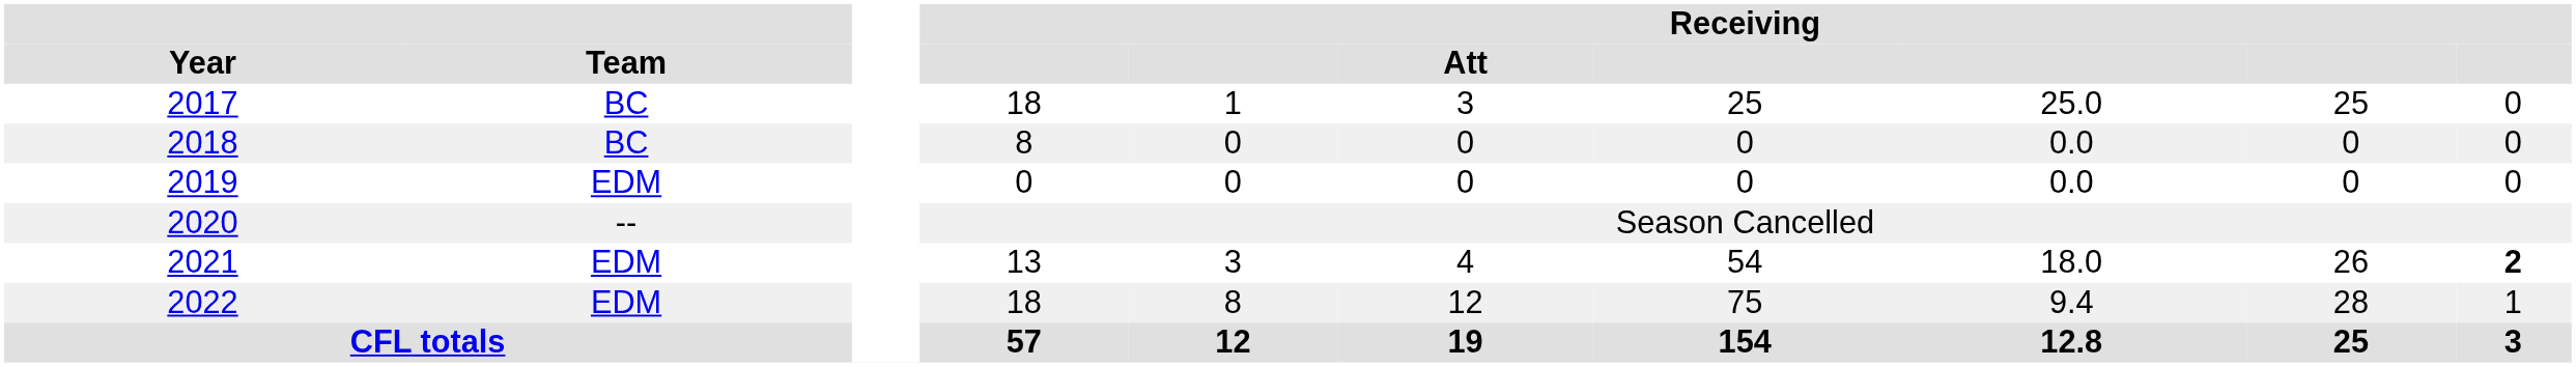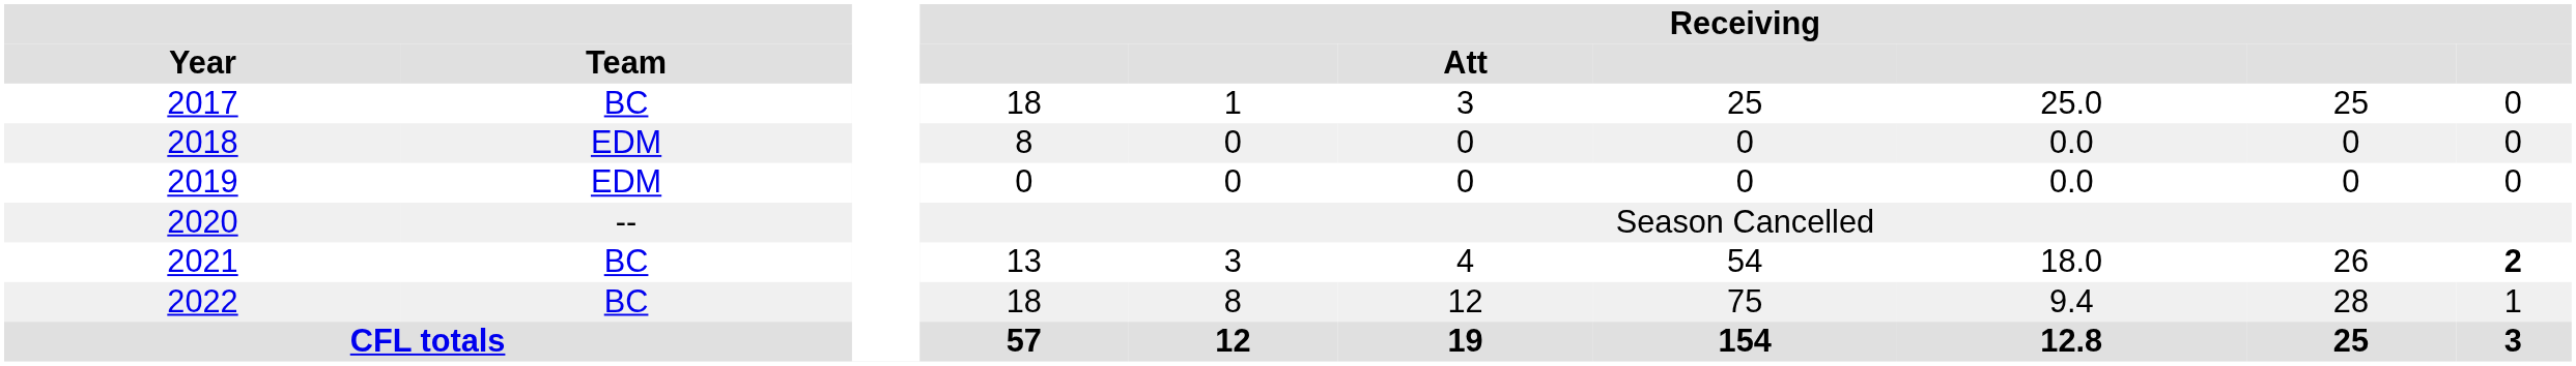2018 | Team: BC -> EDM
2021 | Team: EDM -> BC
2022 | Team: EDM -> BC
